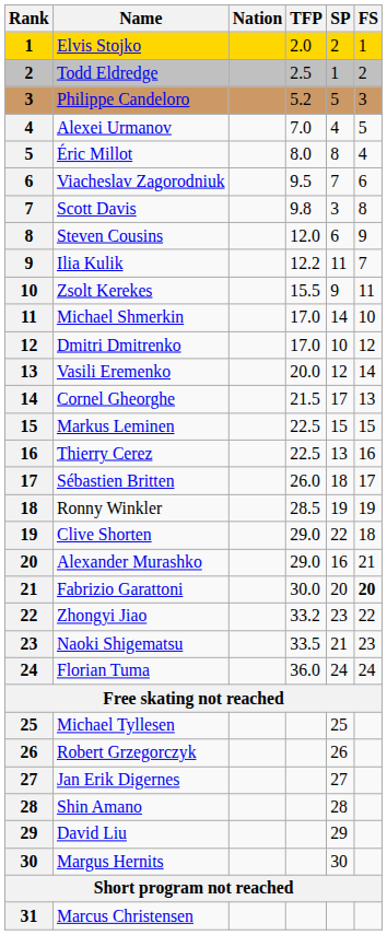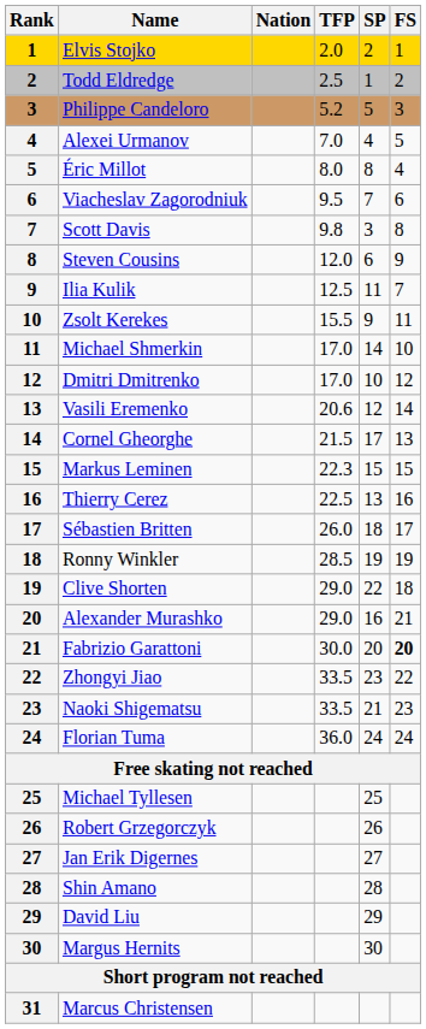Ilia Kulik | TFP: 12.2 -> 12.5
Vasili Eremenko | TFP: 20.0 -> 20.6
Markus Leminen | TFP: 22.5 -> 22.3
Zhongyi Jiao | TFP: 33.2 -> 33.5
